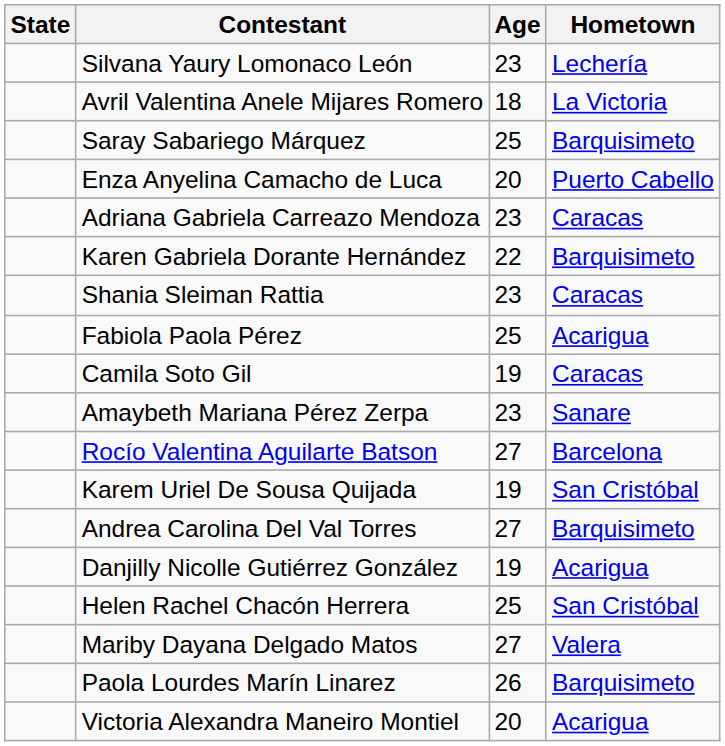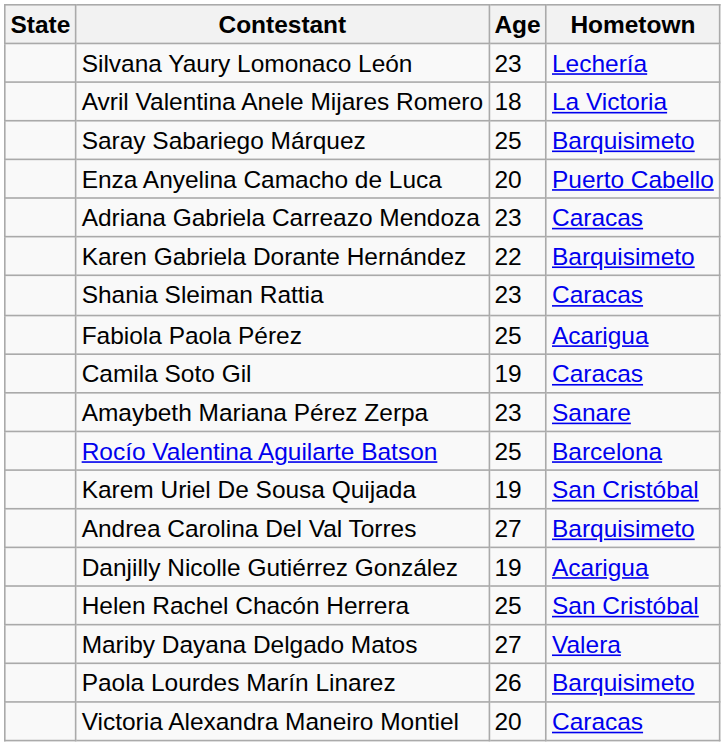Rocío Valentina Aguilarte Batson | Age: 27 -> 25
Victoria Alexandra Maneiro Montiel | Hometown: Acarigua -> Caracas
